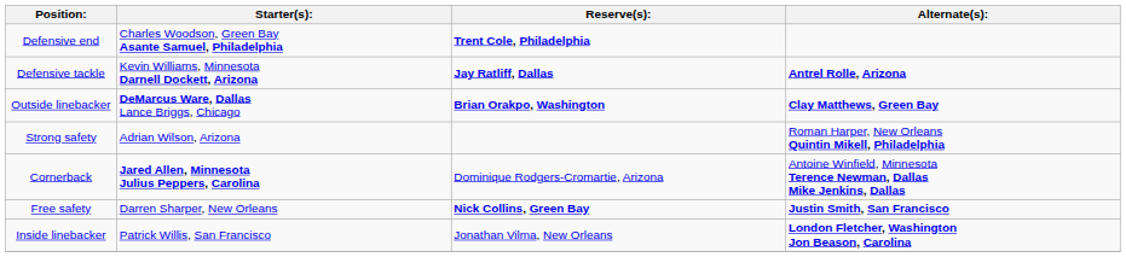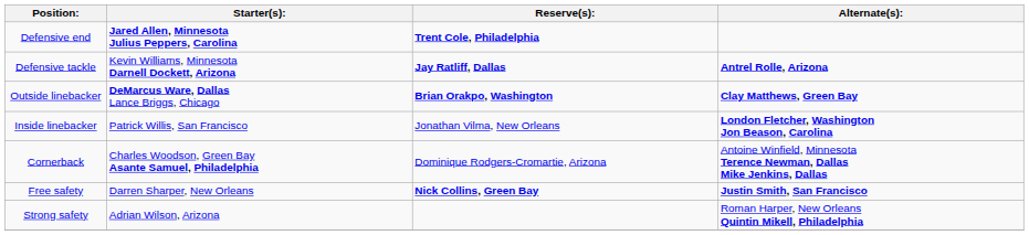Defensive end | Starter(s):: Charles Woodson, Green Bay Asante Samuel, Philadelphia -> Jared Allen, Minnesota Julius Peppers, Carolina
rows swapped: Inside linebacker <-> Strong safety
Cornerback | Starter(s):: Jared Allen, Minnesota Julius Peppers, Carolina -> Charles Woodson, Green Bay Asante Samuel, Philadelphia
